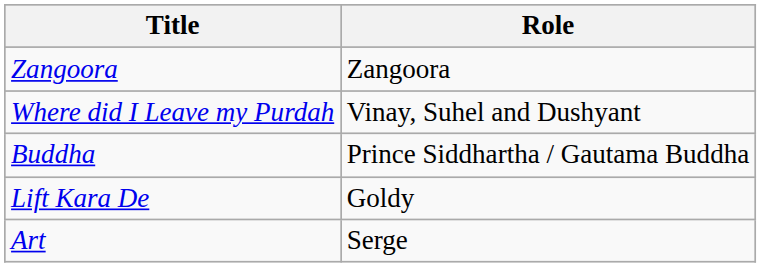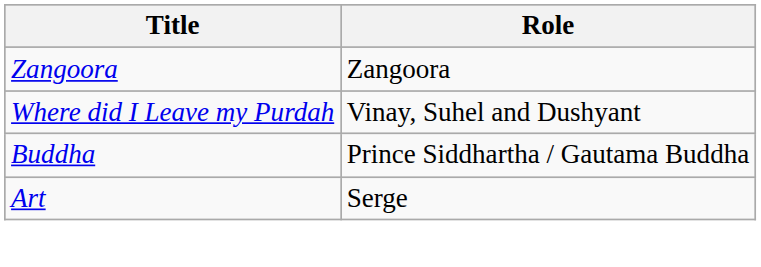- row: Lift Kara De | Goldy
